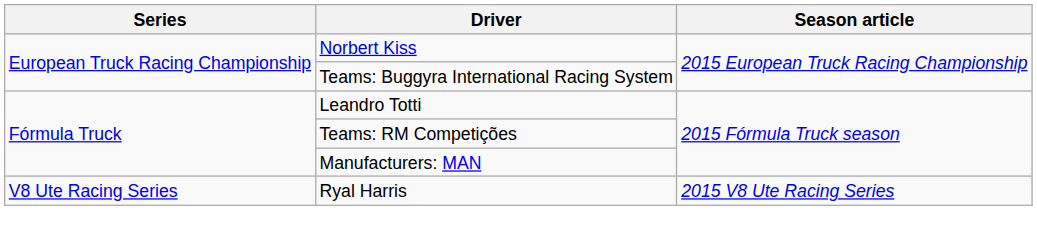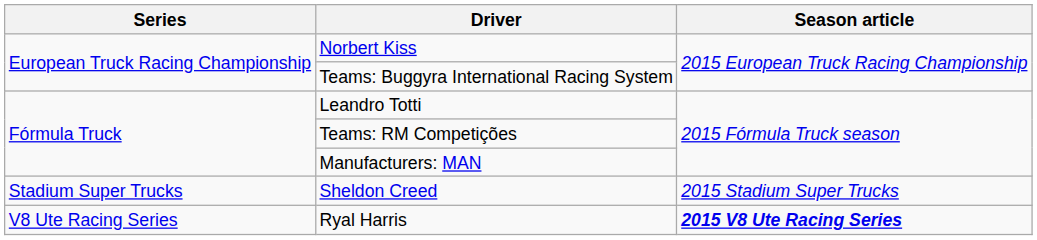+ row: Stadium Super Trucks | Sheldon Creed | 2015 Stadium Super Trucks
Ryal Harris | Season article: normal -> bold
